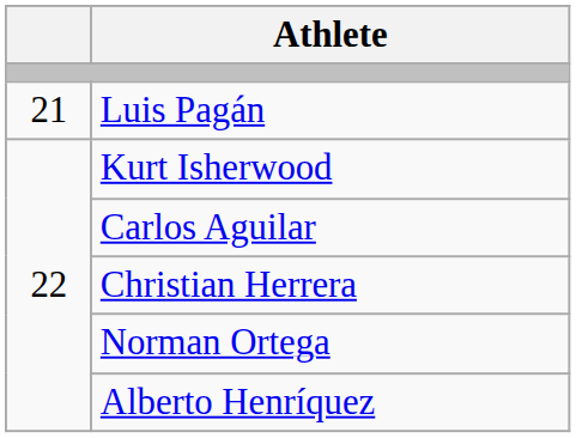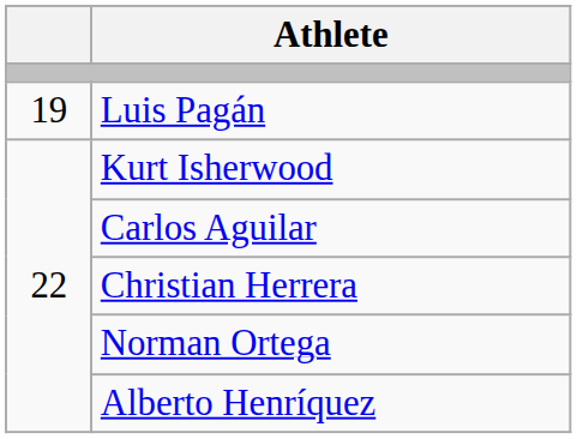Luis Pagán | column 1: 21 -> 19
